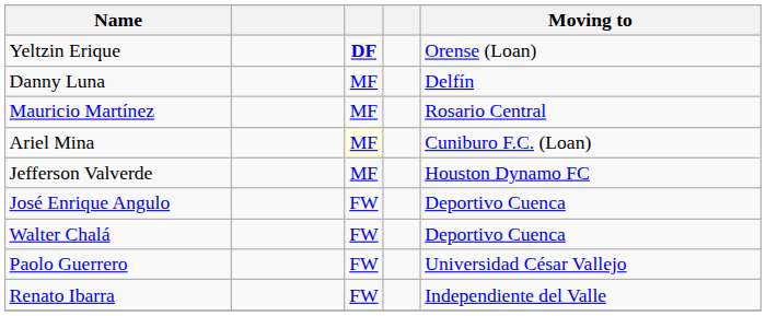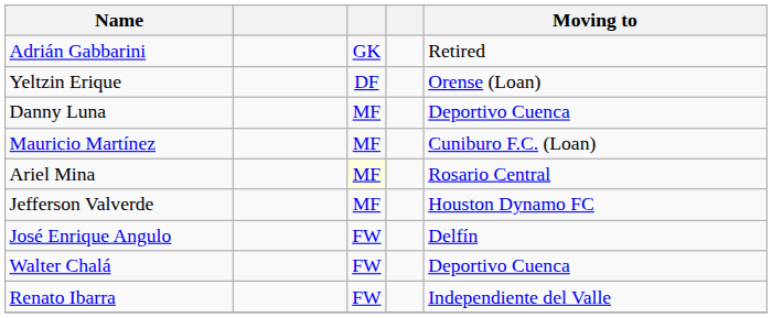+ row: Adrián Gabbarini | GK | Retired
Yeltzin Erique | column 3: bold -> normal
Danny Luna | Moving to: Delfín -> Deportivo Cuenca
Mauricio Martínez | Moving to: Rosario Central -> Cuniburo F.C. (Loan)
Ariel Mina | Moving to: Cuniburo F.C. (Loan) -> Rosario Central
José Enrique Angulo | Moving to: Deportivo Cuenca -> Delfín
- row: Paolo Guerrero | FW | Universidad César Vallejo
